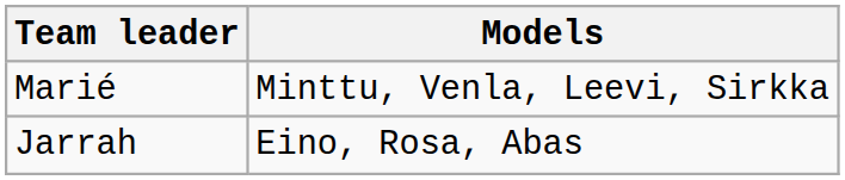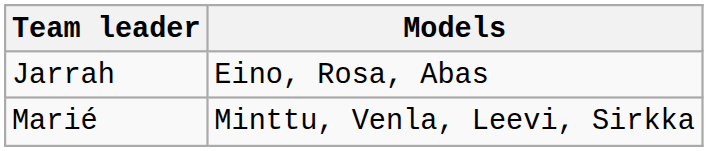rows swapped: Jarrah <-> Marié
